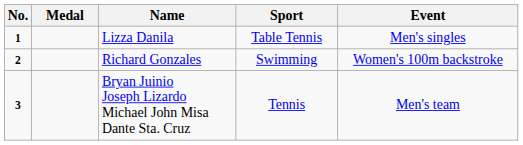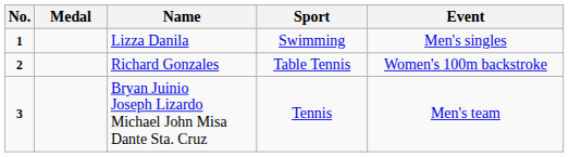Lizza Danila | Sport: Table Tennis -> Swimming
Richard Gonzales | Sport: Swimming -> Table Tennis
